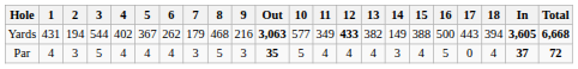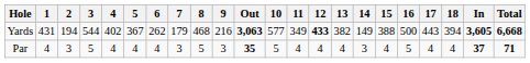Par | 17: 0 -> 4
Par | Total: 72 -> 71
